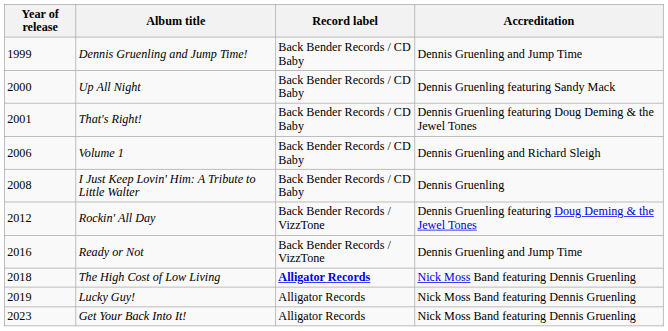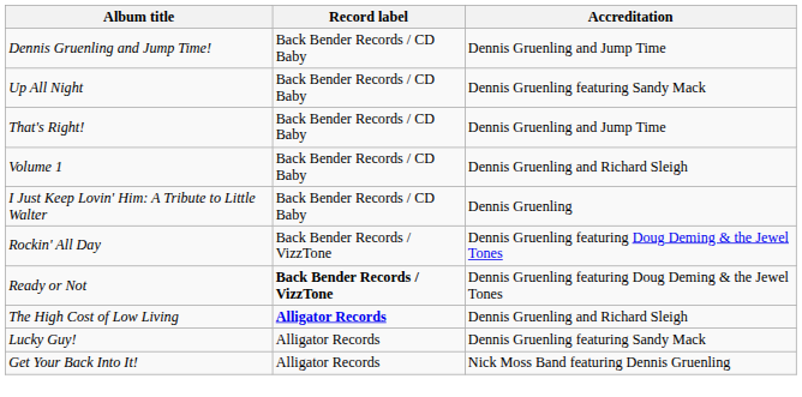- column: Year of release | 1999 | 2000 | 2001 | 2006 | 2008 | 2012 | 2016 | 2018 | 2019 | 2023
That's Right! | Accreditation: Dennis Gruenling featuring Doug Deming & the Jewel Tones -> Dennis Gruenling and Jump Time
Ready or Not | Record label: normal -> bold
Ready or Not | Accreditation: Dennis Gruenling and Jump Time -> Dennis Gruenling featuring Doug Deming & the Jewel Tones
The High Cost of Low Living | Accreditation: Nick Moss Band featuring Dennis Gruenling -> Dennis Gruenling and Richard Sleigh
Lucky Guy! | Accreditation: Nick Moss Band featuring Dennis Gruenling -> Dennis Gruenling featuring Sandy Mack
